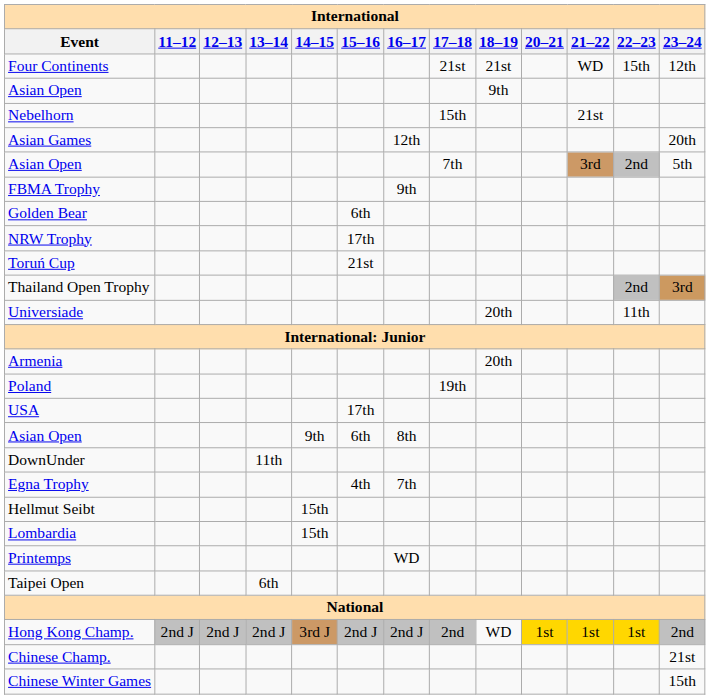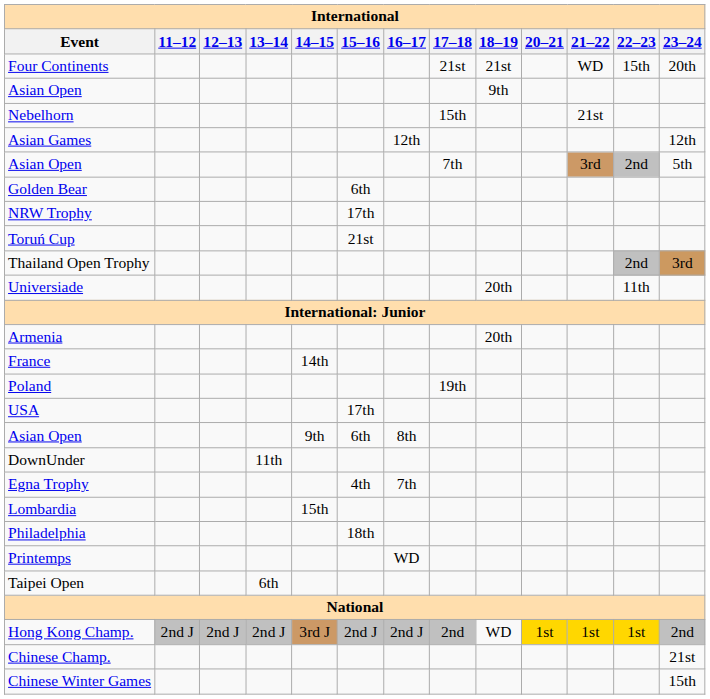Four Continents | 23–24: 12th -> 20th
Asian Games | 23–24: 20th -> 12th
- row: FBMA Trophy | 9th
+ row: France | 14th
- row: Hellmut Seibt | 15th
+ row: Philadelphia | 18th
